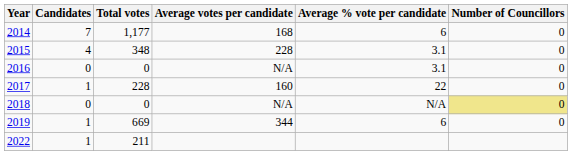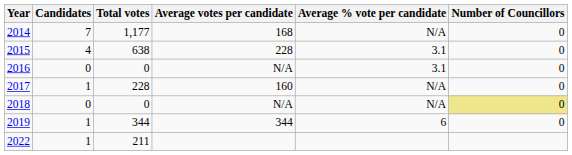2014 | Average % vote per candidate: 6 -> N/A
2015 | Total votes: 348 -> 638
2017 | Average % vote per candidate: 22 -> N/A
2019 | Total votes: 669 -> 344
